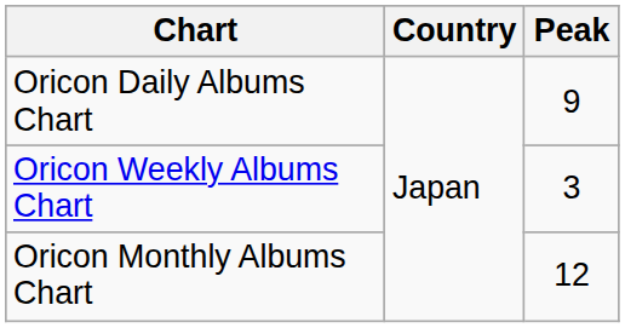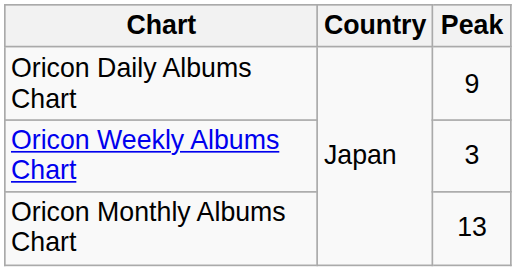Oricon Monthly Albums Chart | Peak: 12 -> 13
